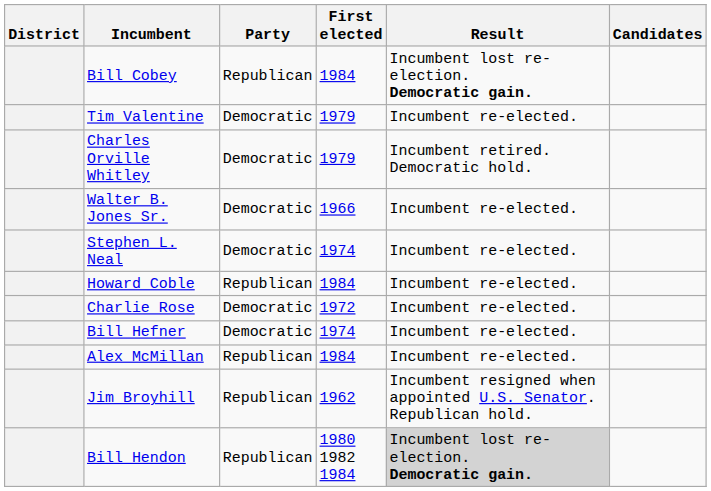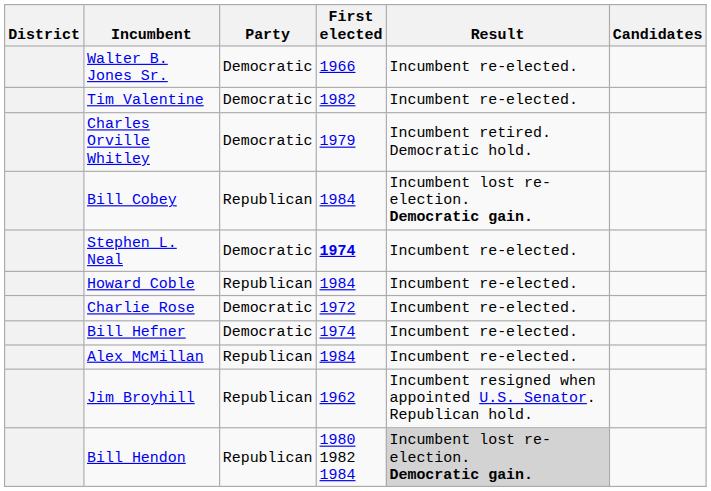rows swapped: Walter B. Jones Sr. <-> Bill Cobey
Tim Valentine | First elected: 1979 -> 1982
Stephen L. Neal | First elected: normal -> bold
